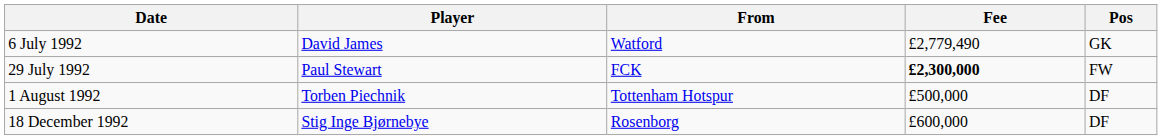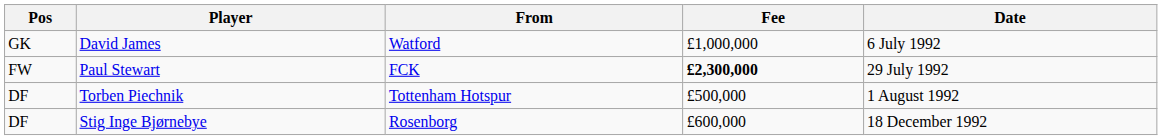columns swapped: Pos <-> Date
David James | Fee: £2,779,490 -> £1,000,000
